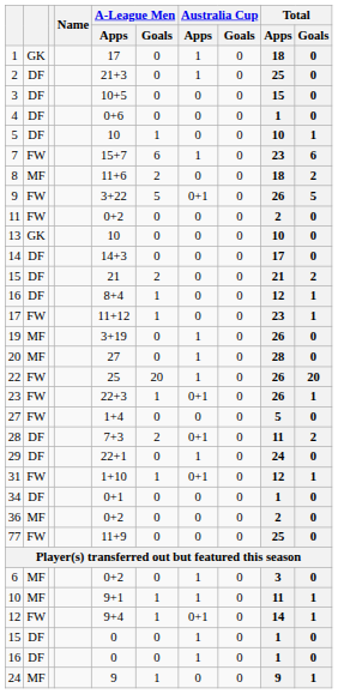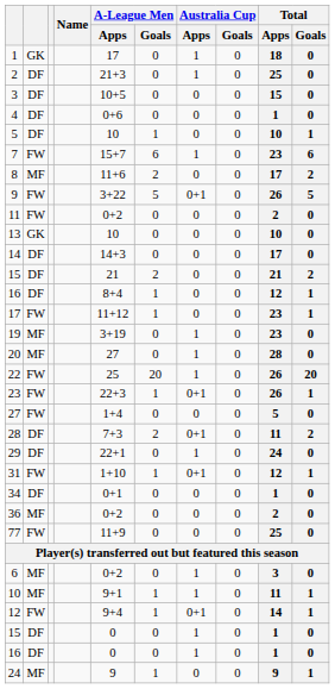8 | Total / Apps: 18 -> 17
19 | Total / Apps: 26 -> 23
